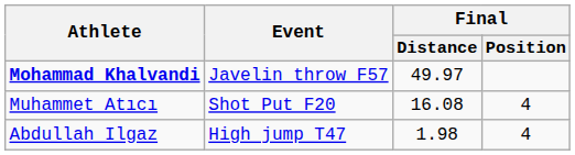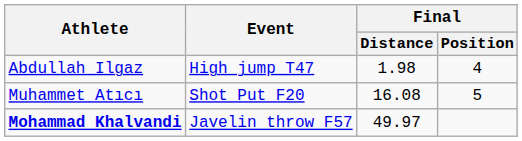rows swapped: Abdullah Ilgaz <-> Mohammad Khalvandi
Muhammet Atıcı | Final / Position: 4 -> 5
